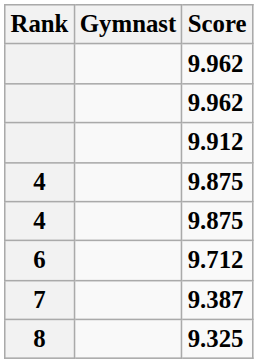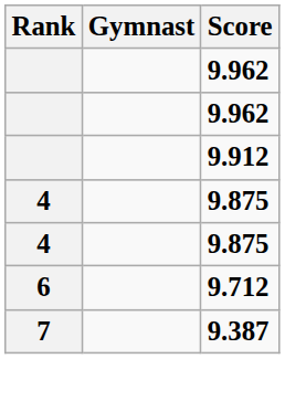- row: 8 | 9.325
